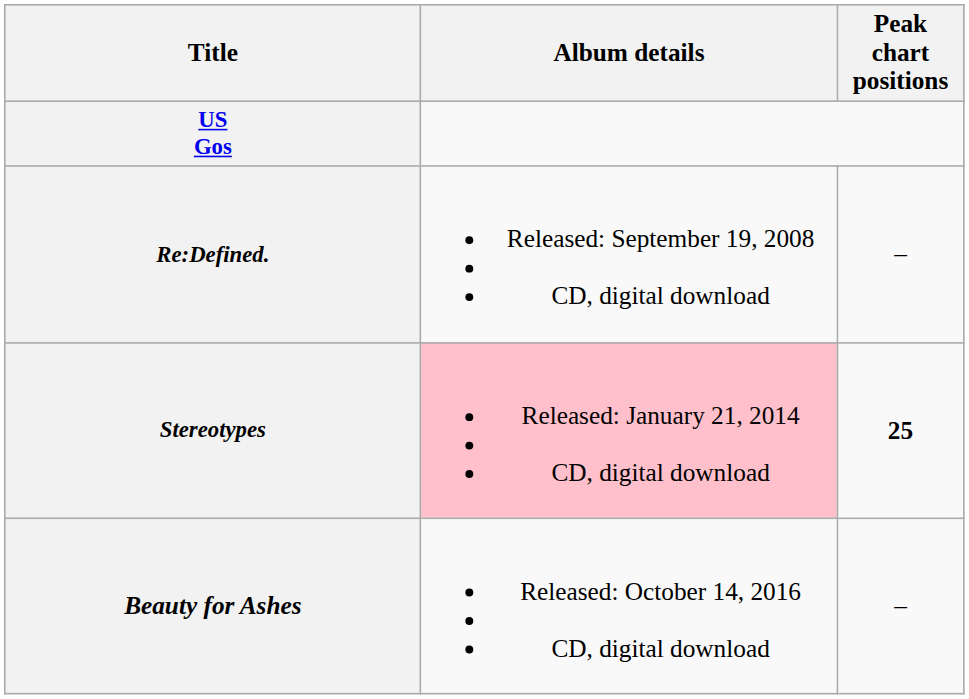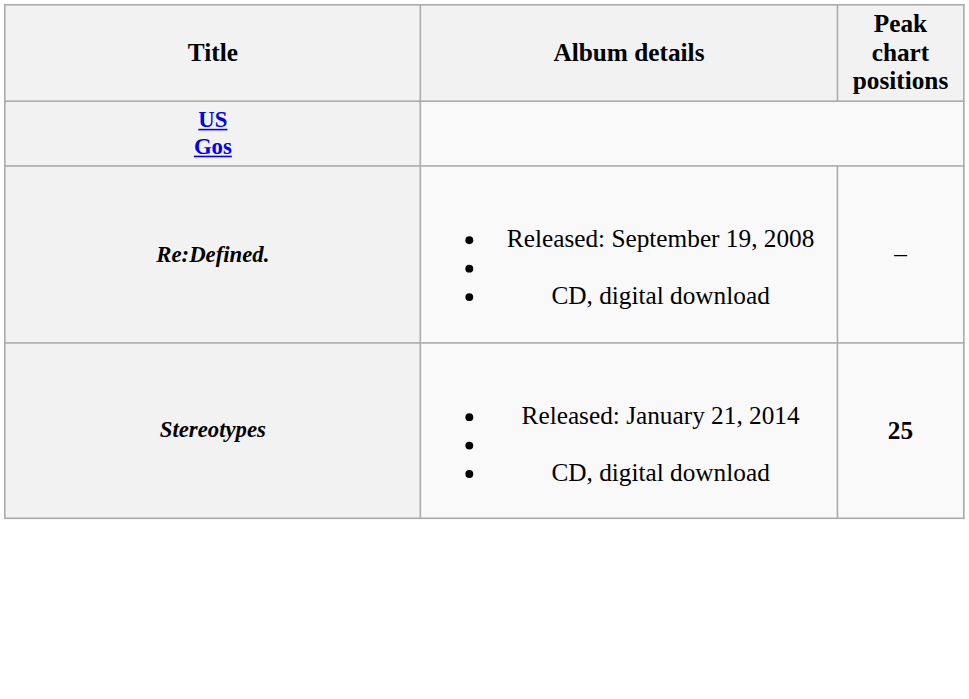Stereotypes | Album details: pink background -> no background
- row: Beauty for Ashes | Released: October 14, 2016 CD, digital download | –
